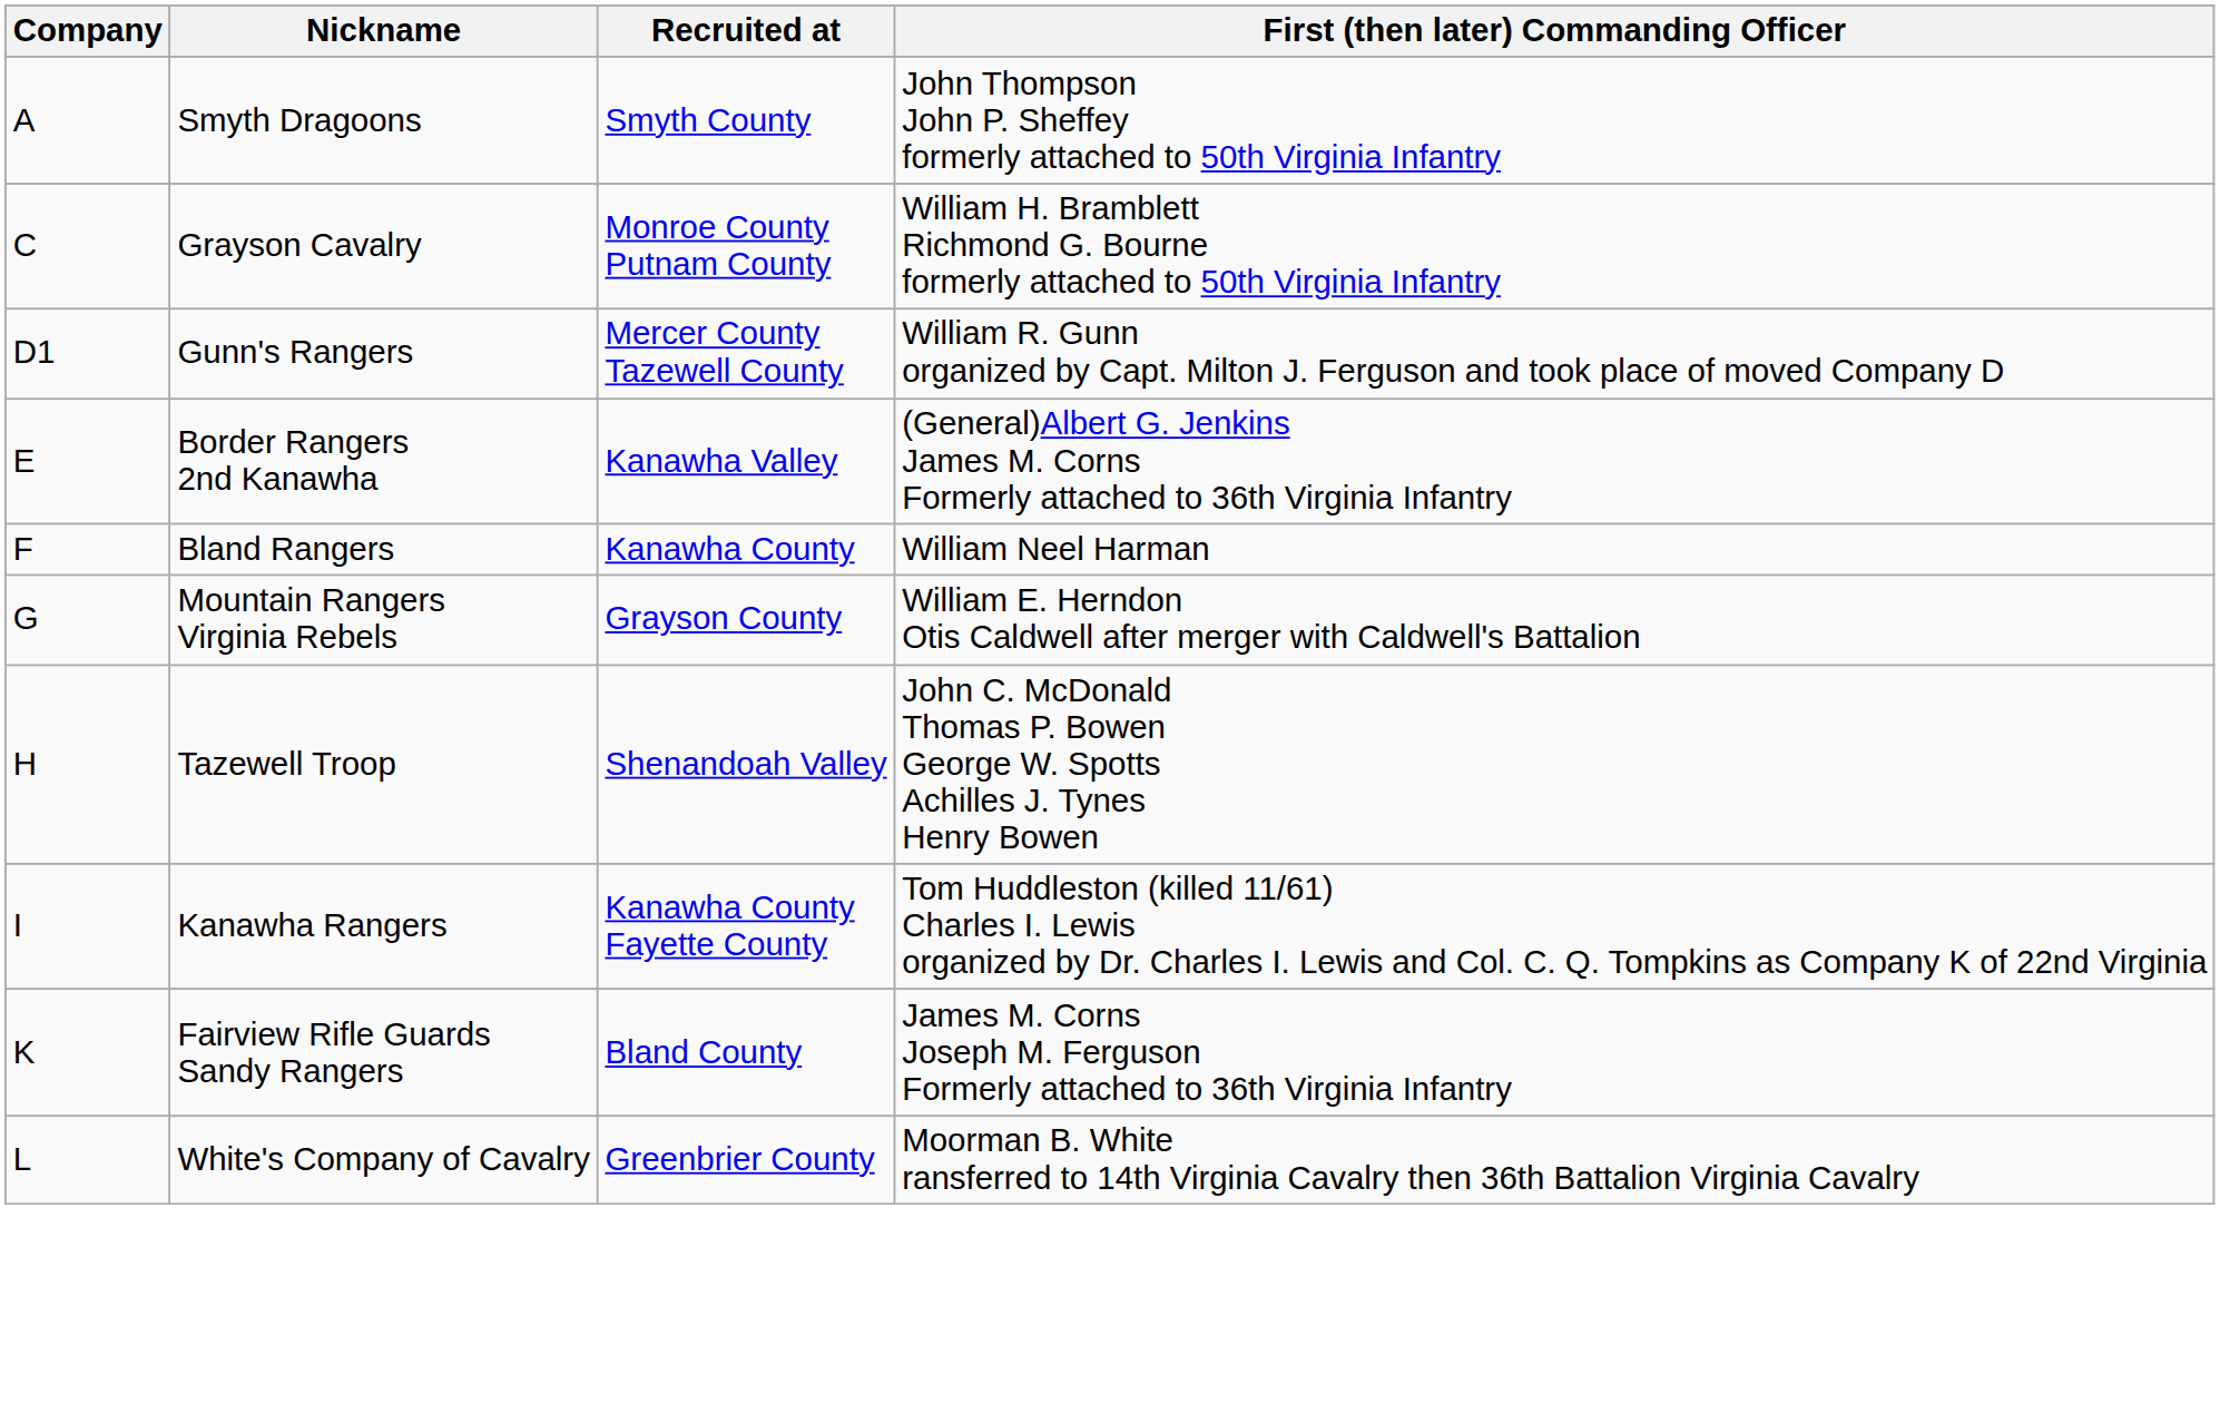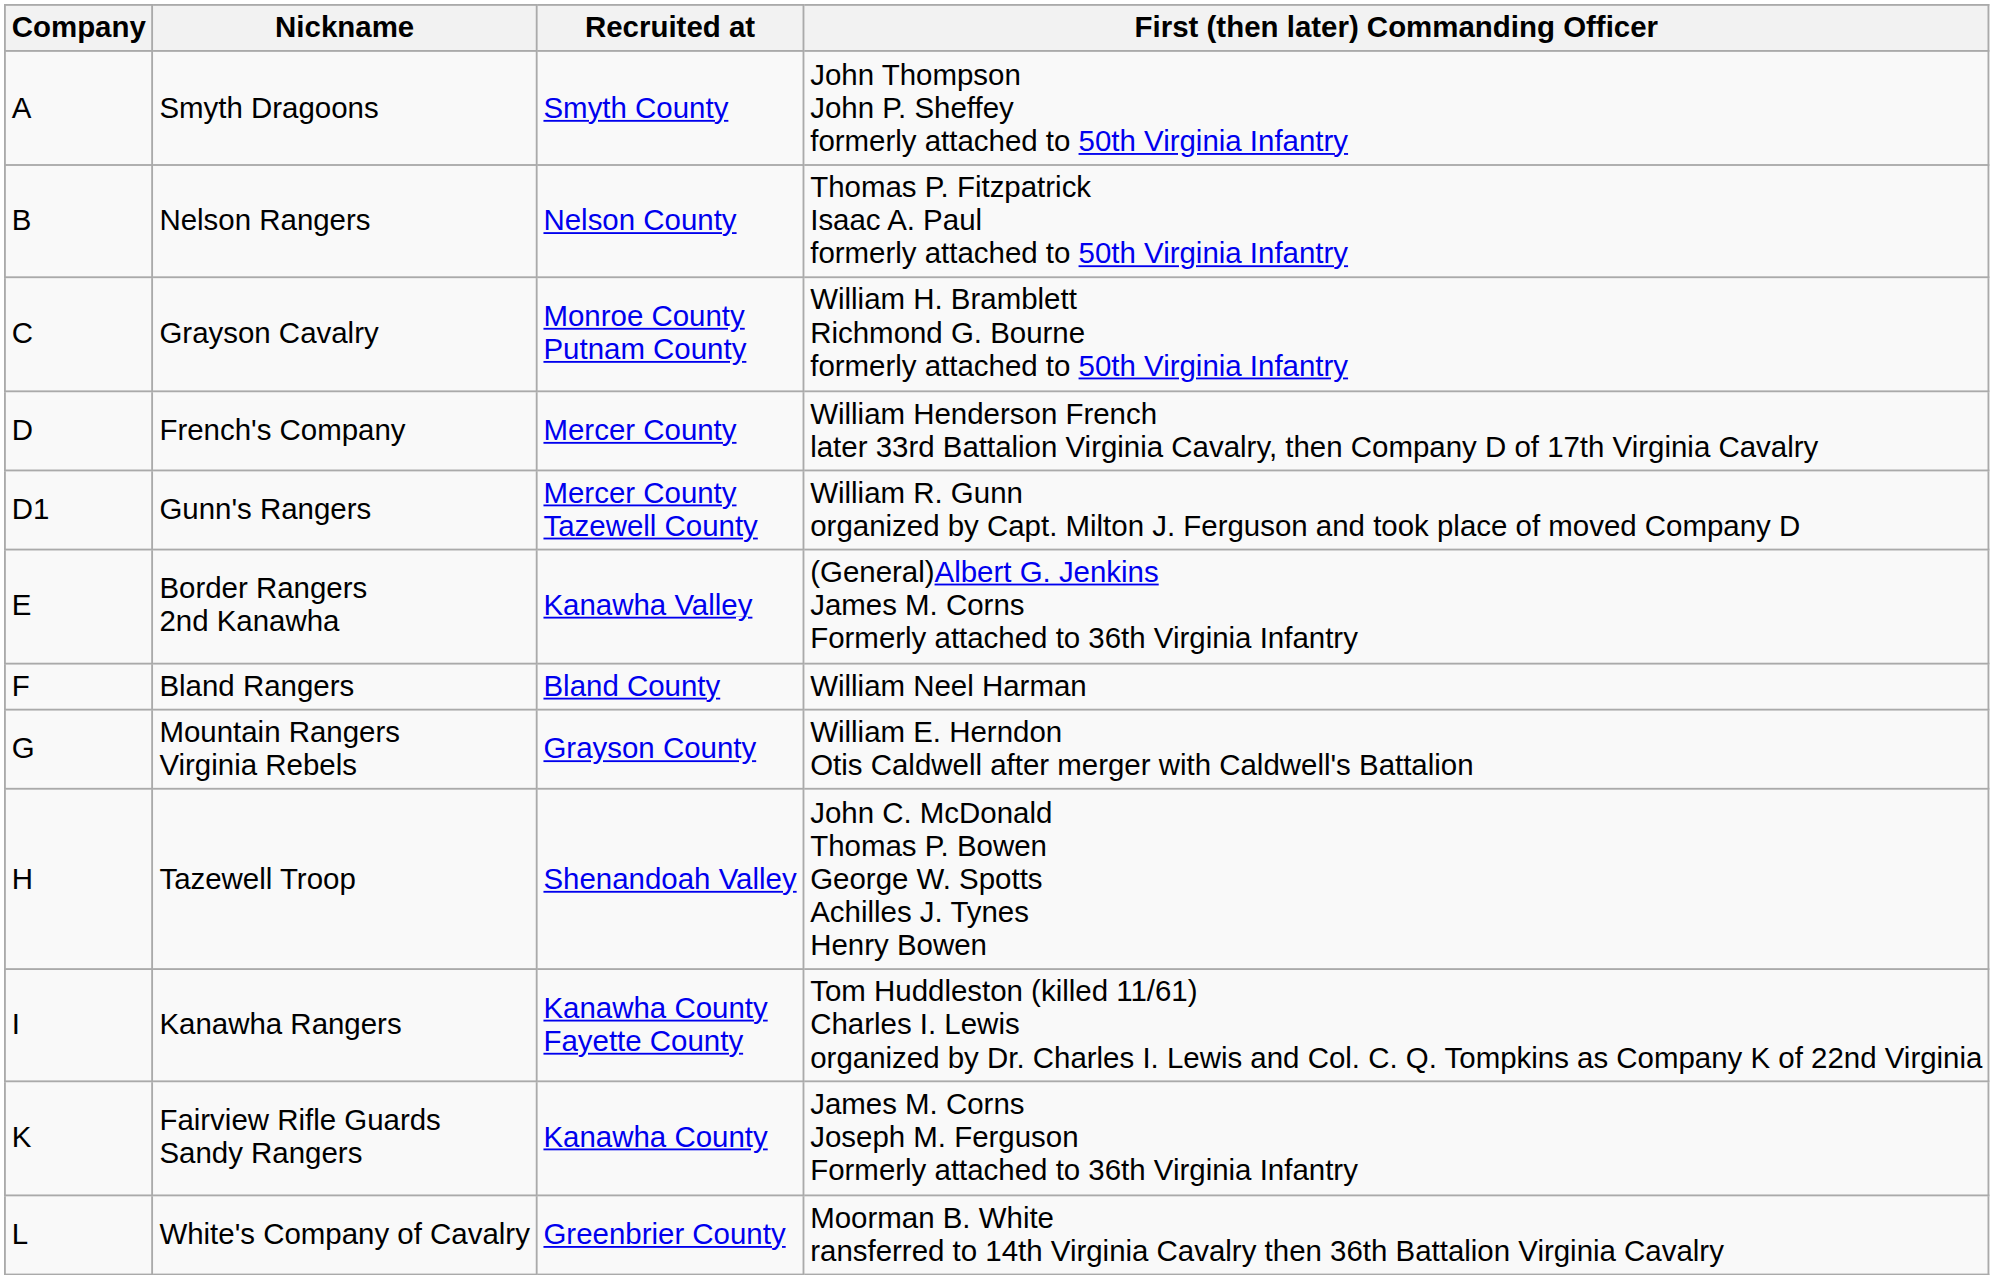+ row: B | Nelson Rangers | Nelson County | Thomas P. Fitzpatrick Isaac A. Paul formerly attached to 50th Virginia Infantry
+ row: D | French's Company | Mercer County | William Henderson French later 33rd Battalion Virginia Cavalry, then Company D of 17th Virginia Cavalry
Bland Rangers | Recruited at: Kanawha County -> Bland County
Fairview Rifle Guards Sandy Rangers | Recruited at: Bland County -> Kanawha County
